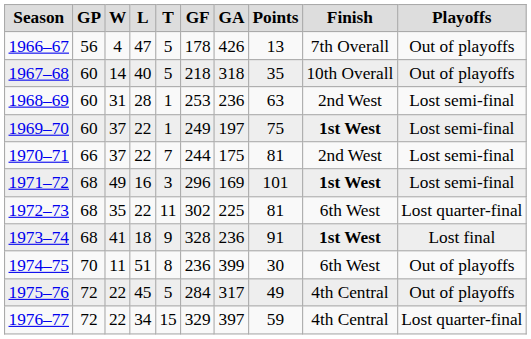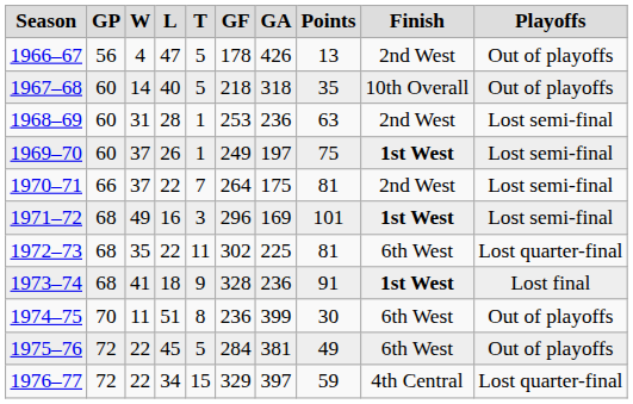1966–67 | Finish: 7th Overall -> 2nd West
1969–70 | L: 22 -> 26
1970–71 | GF: 244 -> 264
1975–76 | GA: 317 -> 381
1975–76 | Finish: 4th Central -> 6th West
